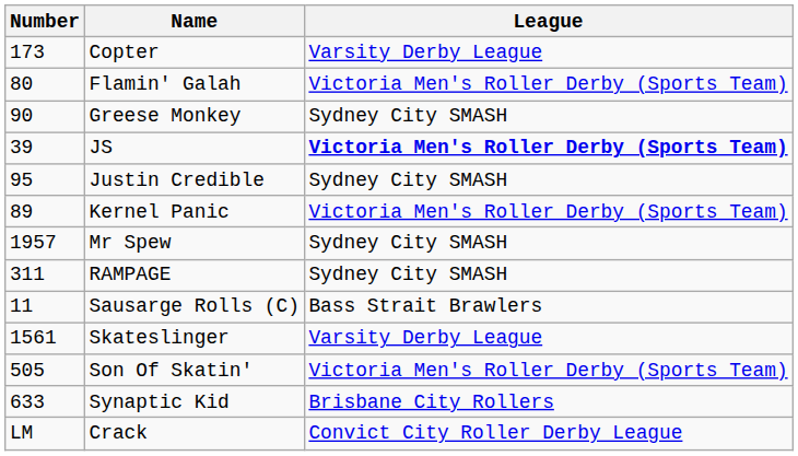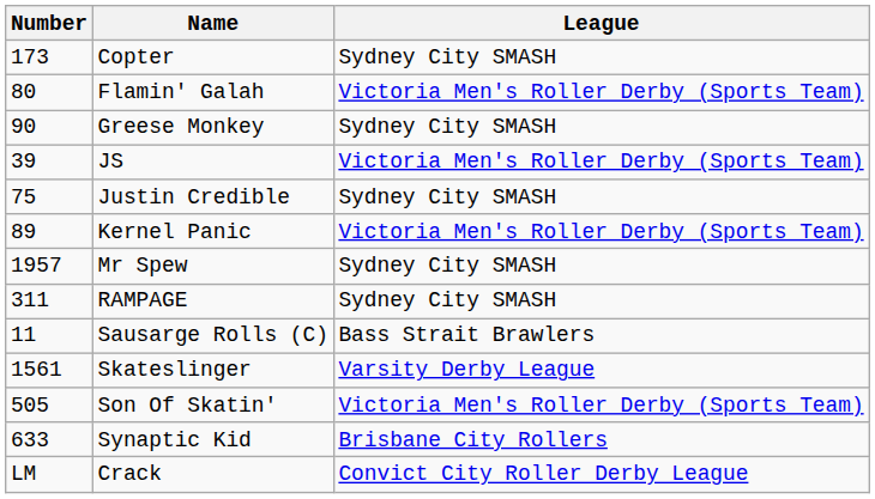Copter | League: Varsity Derby League -> Sydney City SMASH
JS | League: bold -> normal
Justin Credible | Number: 95 -> 75
